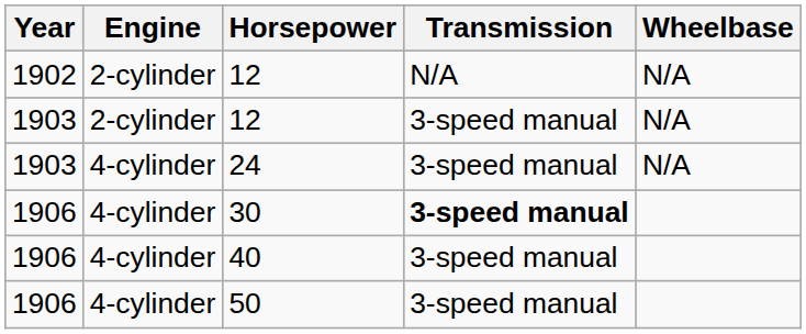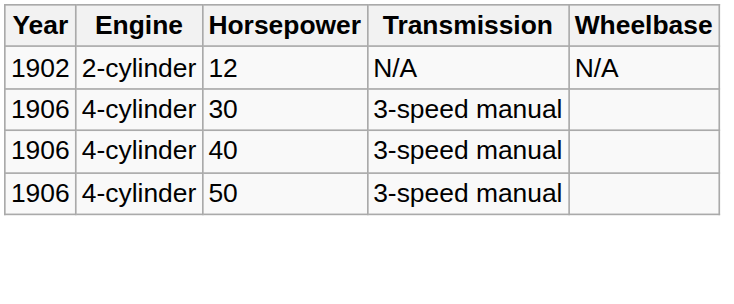- row: 1903 | 2-cylinder | 12 | 3-speed manual | N/A
- row: 1903 | 4-cylinder | 24 | 3-speed manual | N/A
30 | Transmission: bold -> normal
